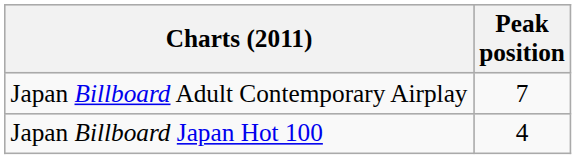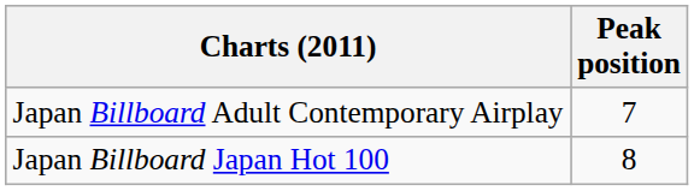Japan Billboard Japan Hot 100 | Peak position: 4 -> 8
